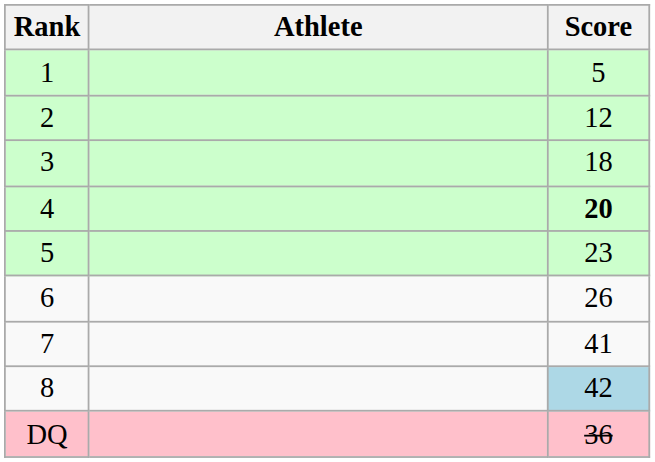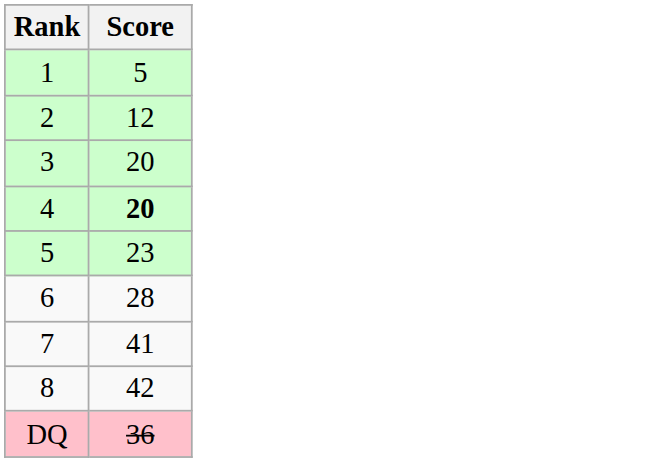- column: Athlete
3 | Score: 18 -> 20
6 | Score: 26 -> 28
8 | Score: lightblue background -> no background
